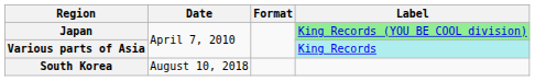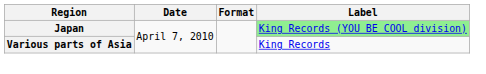Various parts of Asia | Label: paleturquoise background -> no background
- row: South Korea | August 10, 2018
